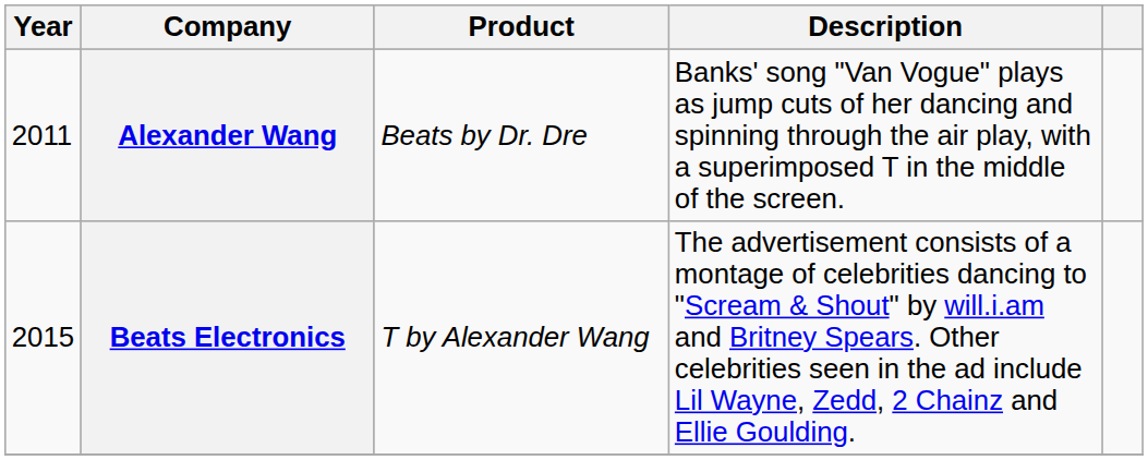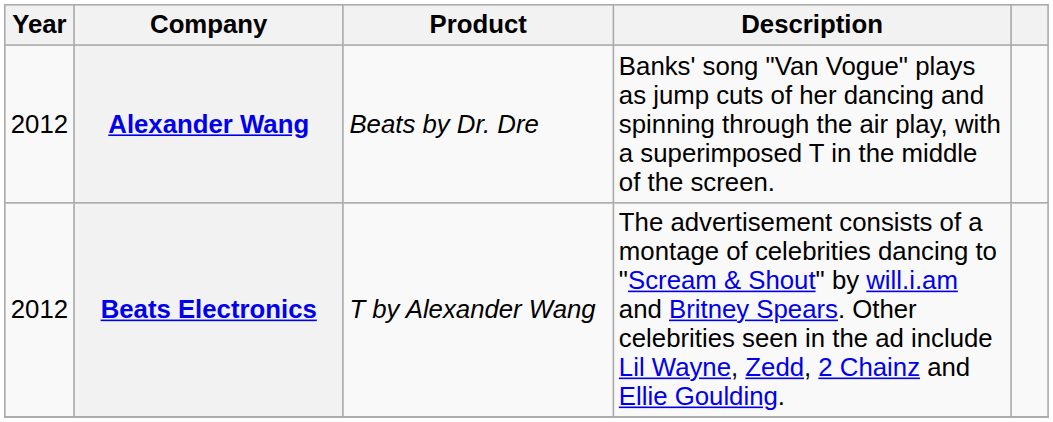Alexander Wang | Year: 2011 -> 2012
Beats Electronics | Year: 2015 -> 2012
